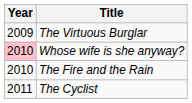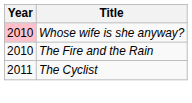- row: 2009 | The Virtuous Burglar
